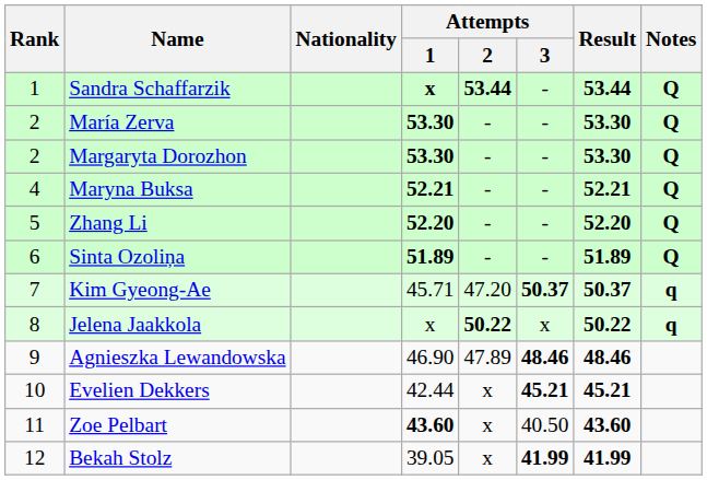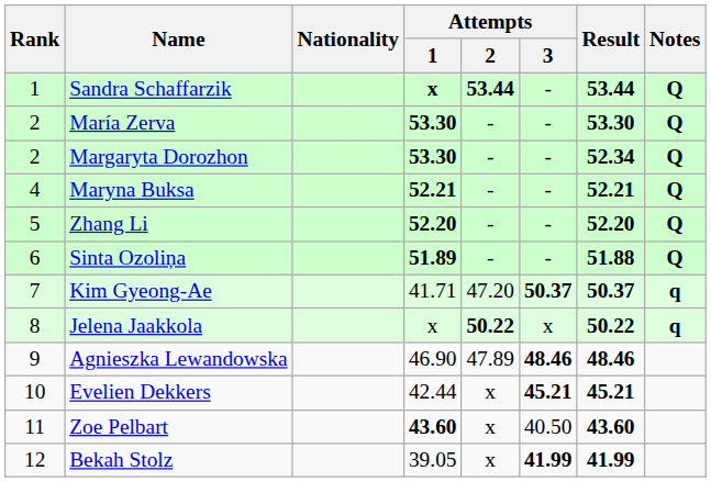Margaryta Dorozhon | Result: 53.30 -> 52.34
Sinta Ozoliņa | Result: 51.89 -> 51.88
Kim Gyeong-Ae | Attempts / 1: 45.71 -> 41.71
